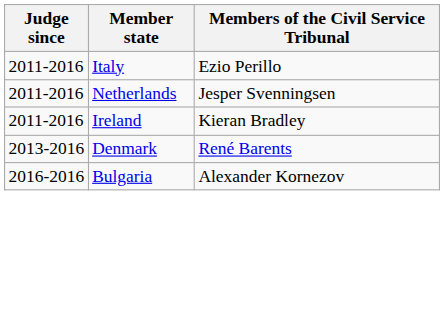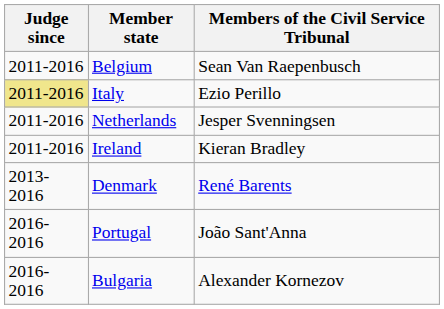+ row: 2011-2016 | Belgium | Sean Van Raepenbusch
Italy | Judge since: no background -> khaki background
+ row: 2016-2016 | Portugal | João Sant'Anna
